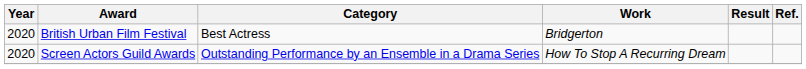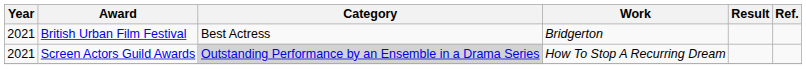British Urban Film Festival | Year: 2020 -> 2021
Screen Actors Guild Awards | Year: 2020 -> 2021
Screen Actors Guild Awards | Category: no background -> lightgrey background
